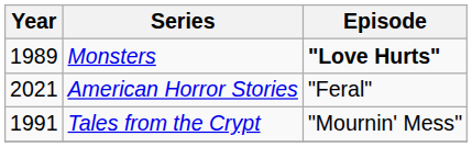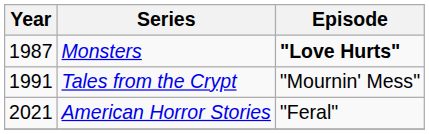Monsters | Year: 1989 -> 1987
rows swapped: Tales from the Crypt <-> American Horror Stories
